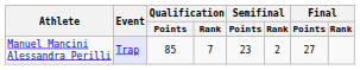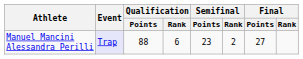Manuel Mancini Alessandra Perilli | Qualification / Points: 85 -> 88
Manuel Mancini Alessandra Perilli | Qualification / Rank: 7 -> 6
